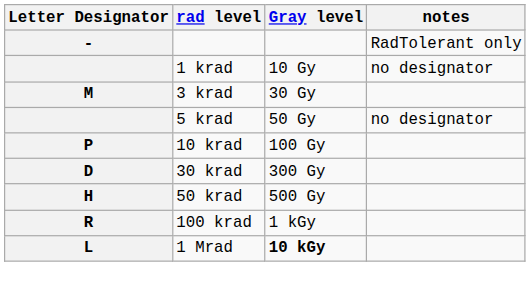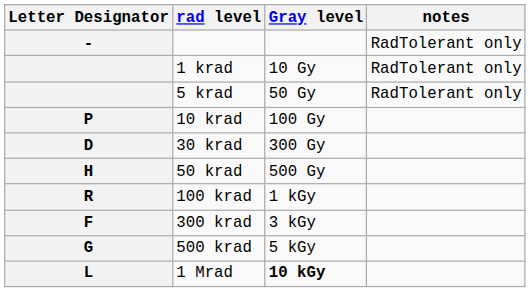1 krad | notes: no designator -> RadTolerant only
- row: M | 3 krad | 30 Gy
5 krad | notes: no designator -> RadTolerant only
+ row: F | 300 krad | 3 kGy
+ row: G | 500 krad | 5 kGy
